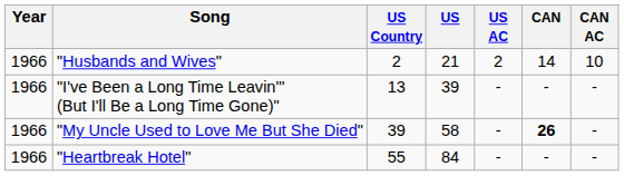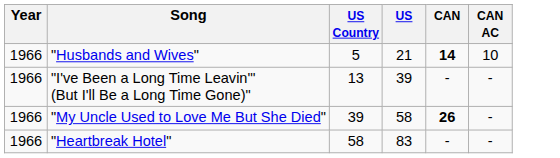- column: US AC | 2 | - | - | -
"Husbands and Wives" | US Country: 2 -> 5
"Husbands and Wives" | CAN: normal -> bold
"Heartbreak Hotel" | US Country: 55 -> 58
"Heartbreak Hotel" | US: 84 -> 83
